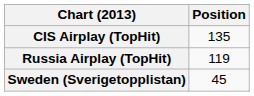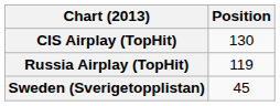CIS Airplay (TopHit) | Position: 135 -> 130
